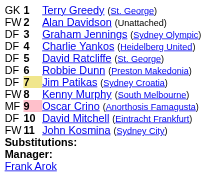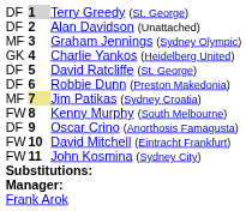Terry Greedy (St. George) | column 1: GK -> DF
Terry Greedy (St. George) | column 2: no background -> lightgrey background
Alan Davidson (Unattached) | column 1: FW -> DF
Graham Jennings (Sydney Olympic) | column 1: DF -> MF
Charlie Yankos (Heidelberg United) | column 1: DF -> GK
Jim Patikas (Sydney Croatia) | column 1: DF -> MF
Oscar Crino (Anorthosis Famagusta) | column 1: MF -> DF
Oscar Crino (Anorthosis Famagusta) | column 2: pink background -> no background
David Mitchell (Eintracht Frankfurt) | column 1: DF -> FW
